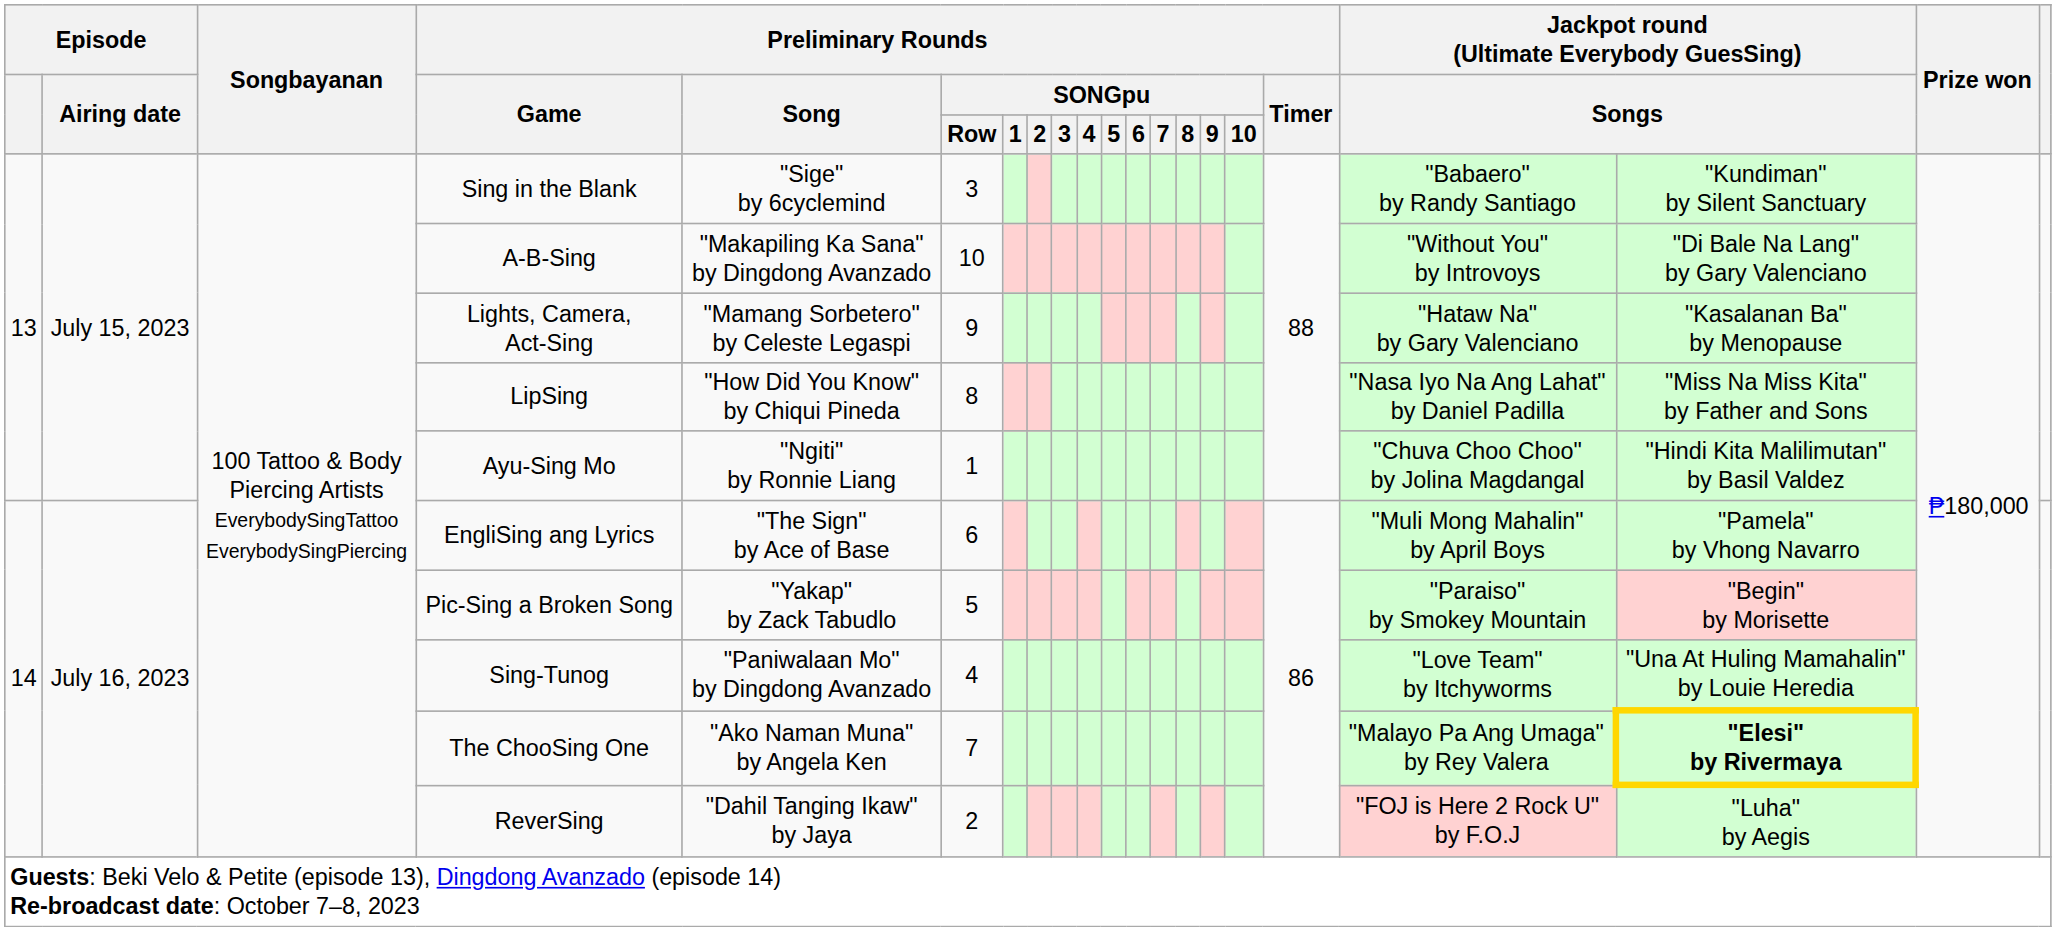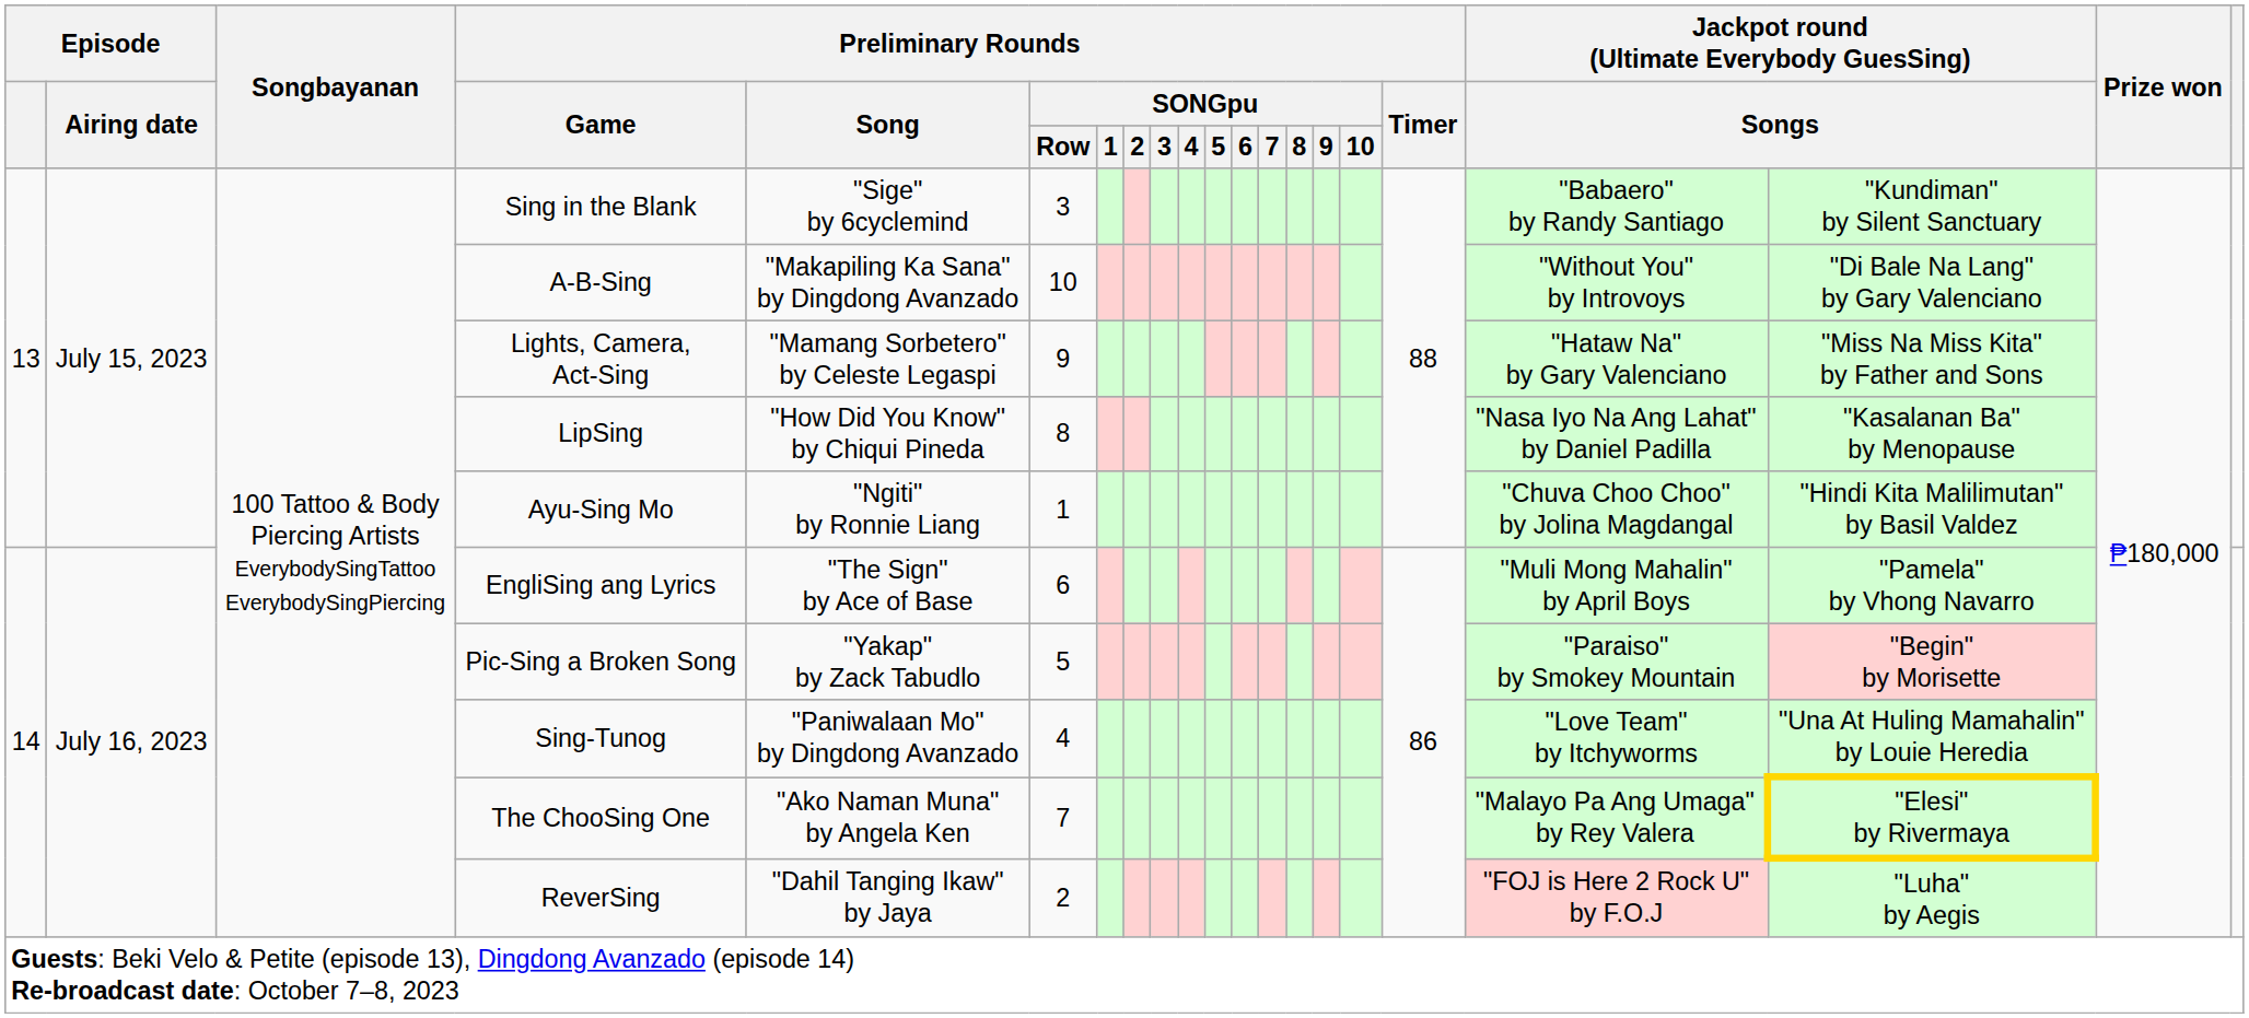Lights, Camera, Act-Sing | column 19: "Kasalanan Ba" by Menopause -> "Miss Na Miss Kita" by Father and Sons
LipSing | column 19: "Miss Na Miss Kita" by Father and Sons -> "Kasalanan Ba" by Menopause
The ChooSing One | column 19: bold -> normal
